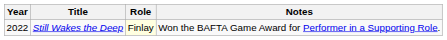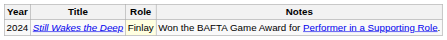Still Wakes the Deep | Year: 2022 -> 2024
